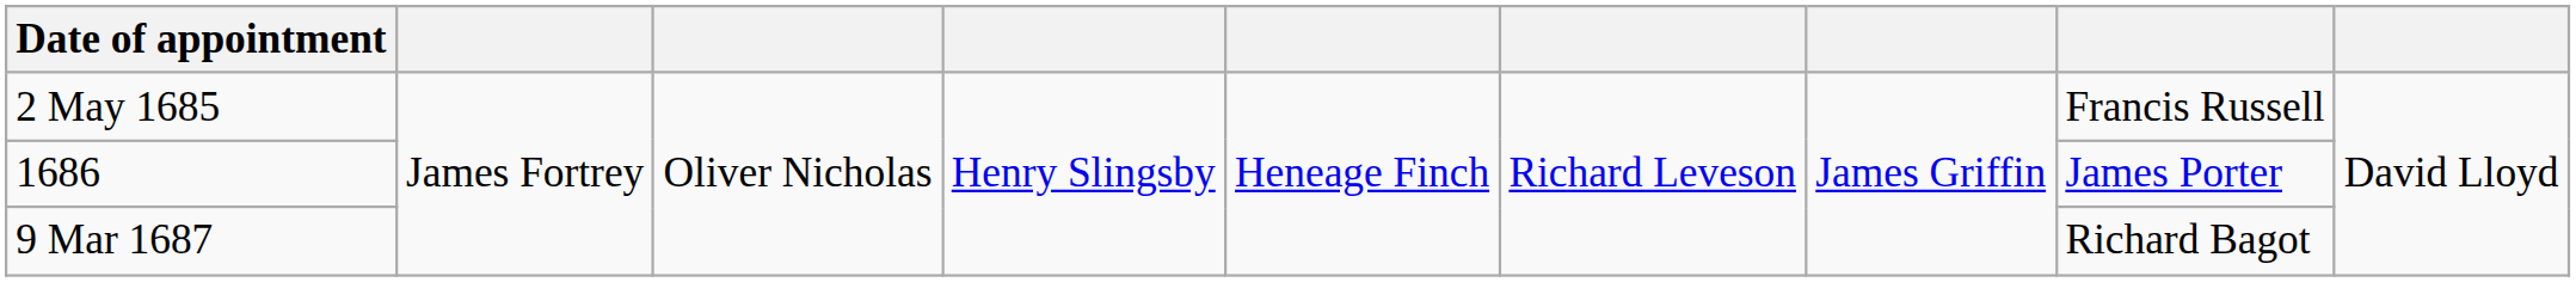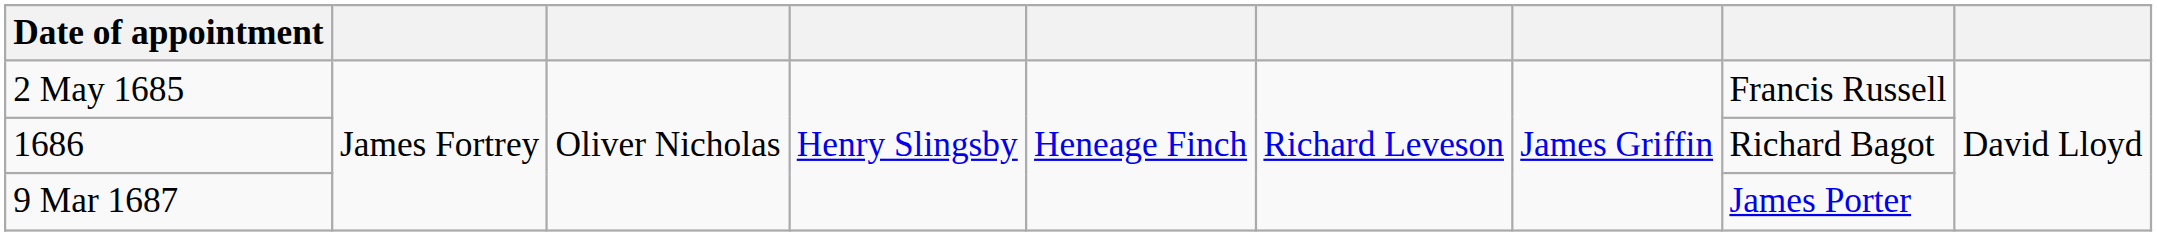1686 | column 8: James Porter -> Richard Bagot
9 Mar 1687 | column 8: Richard Bagot -> James Porter
